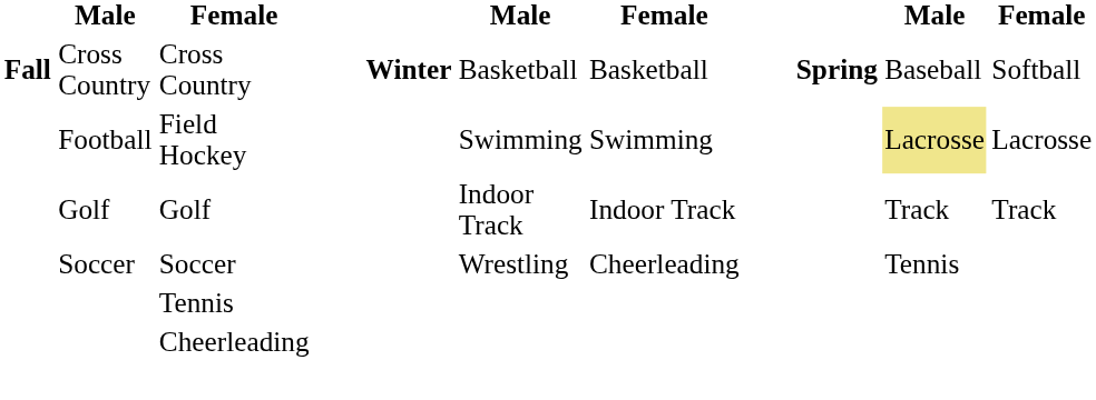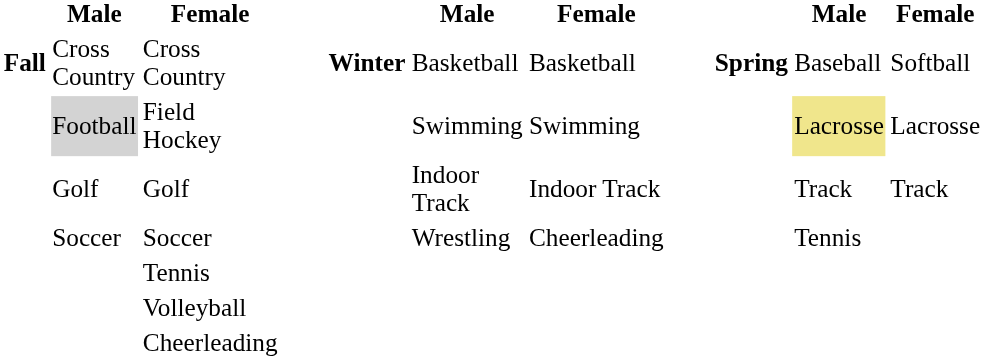Field Hockey | column 2: no background -> lightgrey background
+ row: Volleyball
